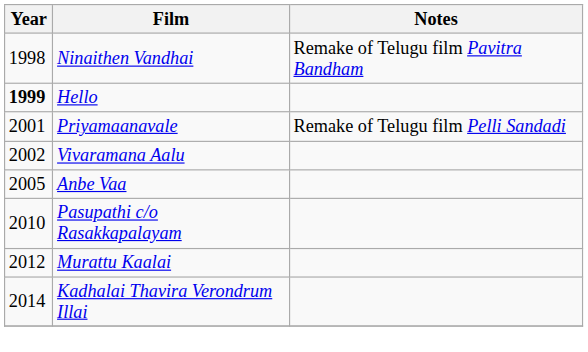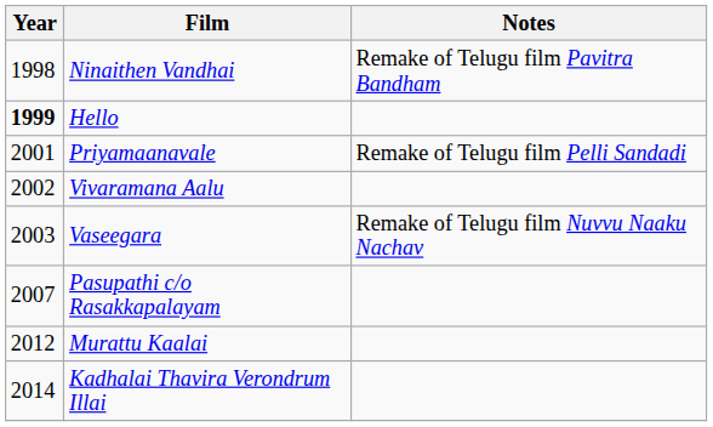+ row: 2003 | Vaseegara | Remake of Telugu film Nuvvu Naaku Nachav
- row: 2005 | Anbe Vaa
Pasupathi c/o Rasakkapalayam | Year: 2010 -> 2007
